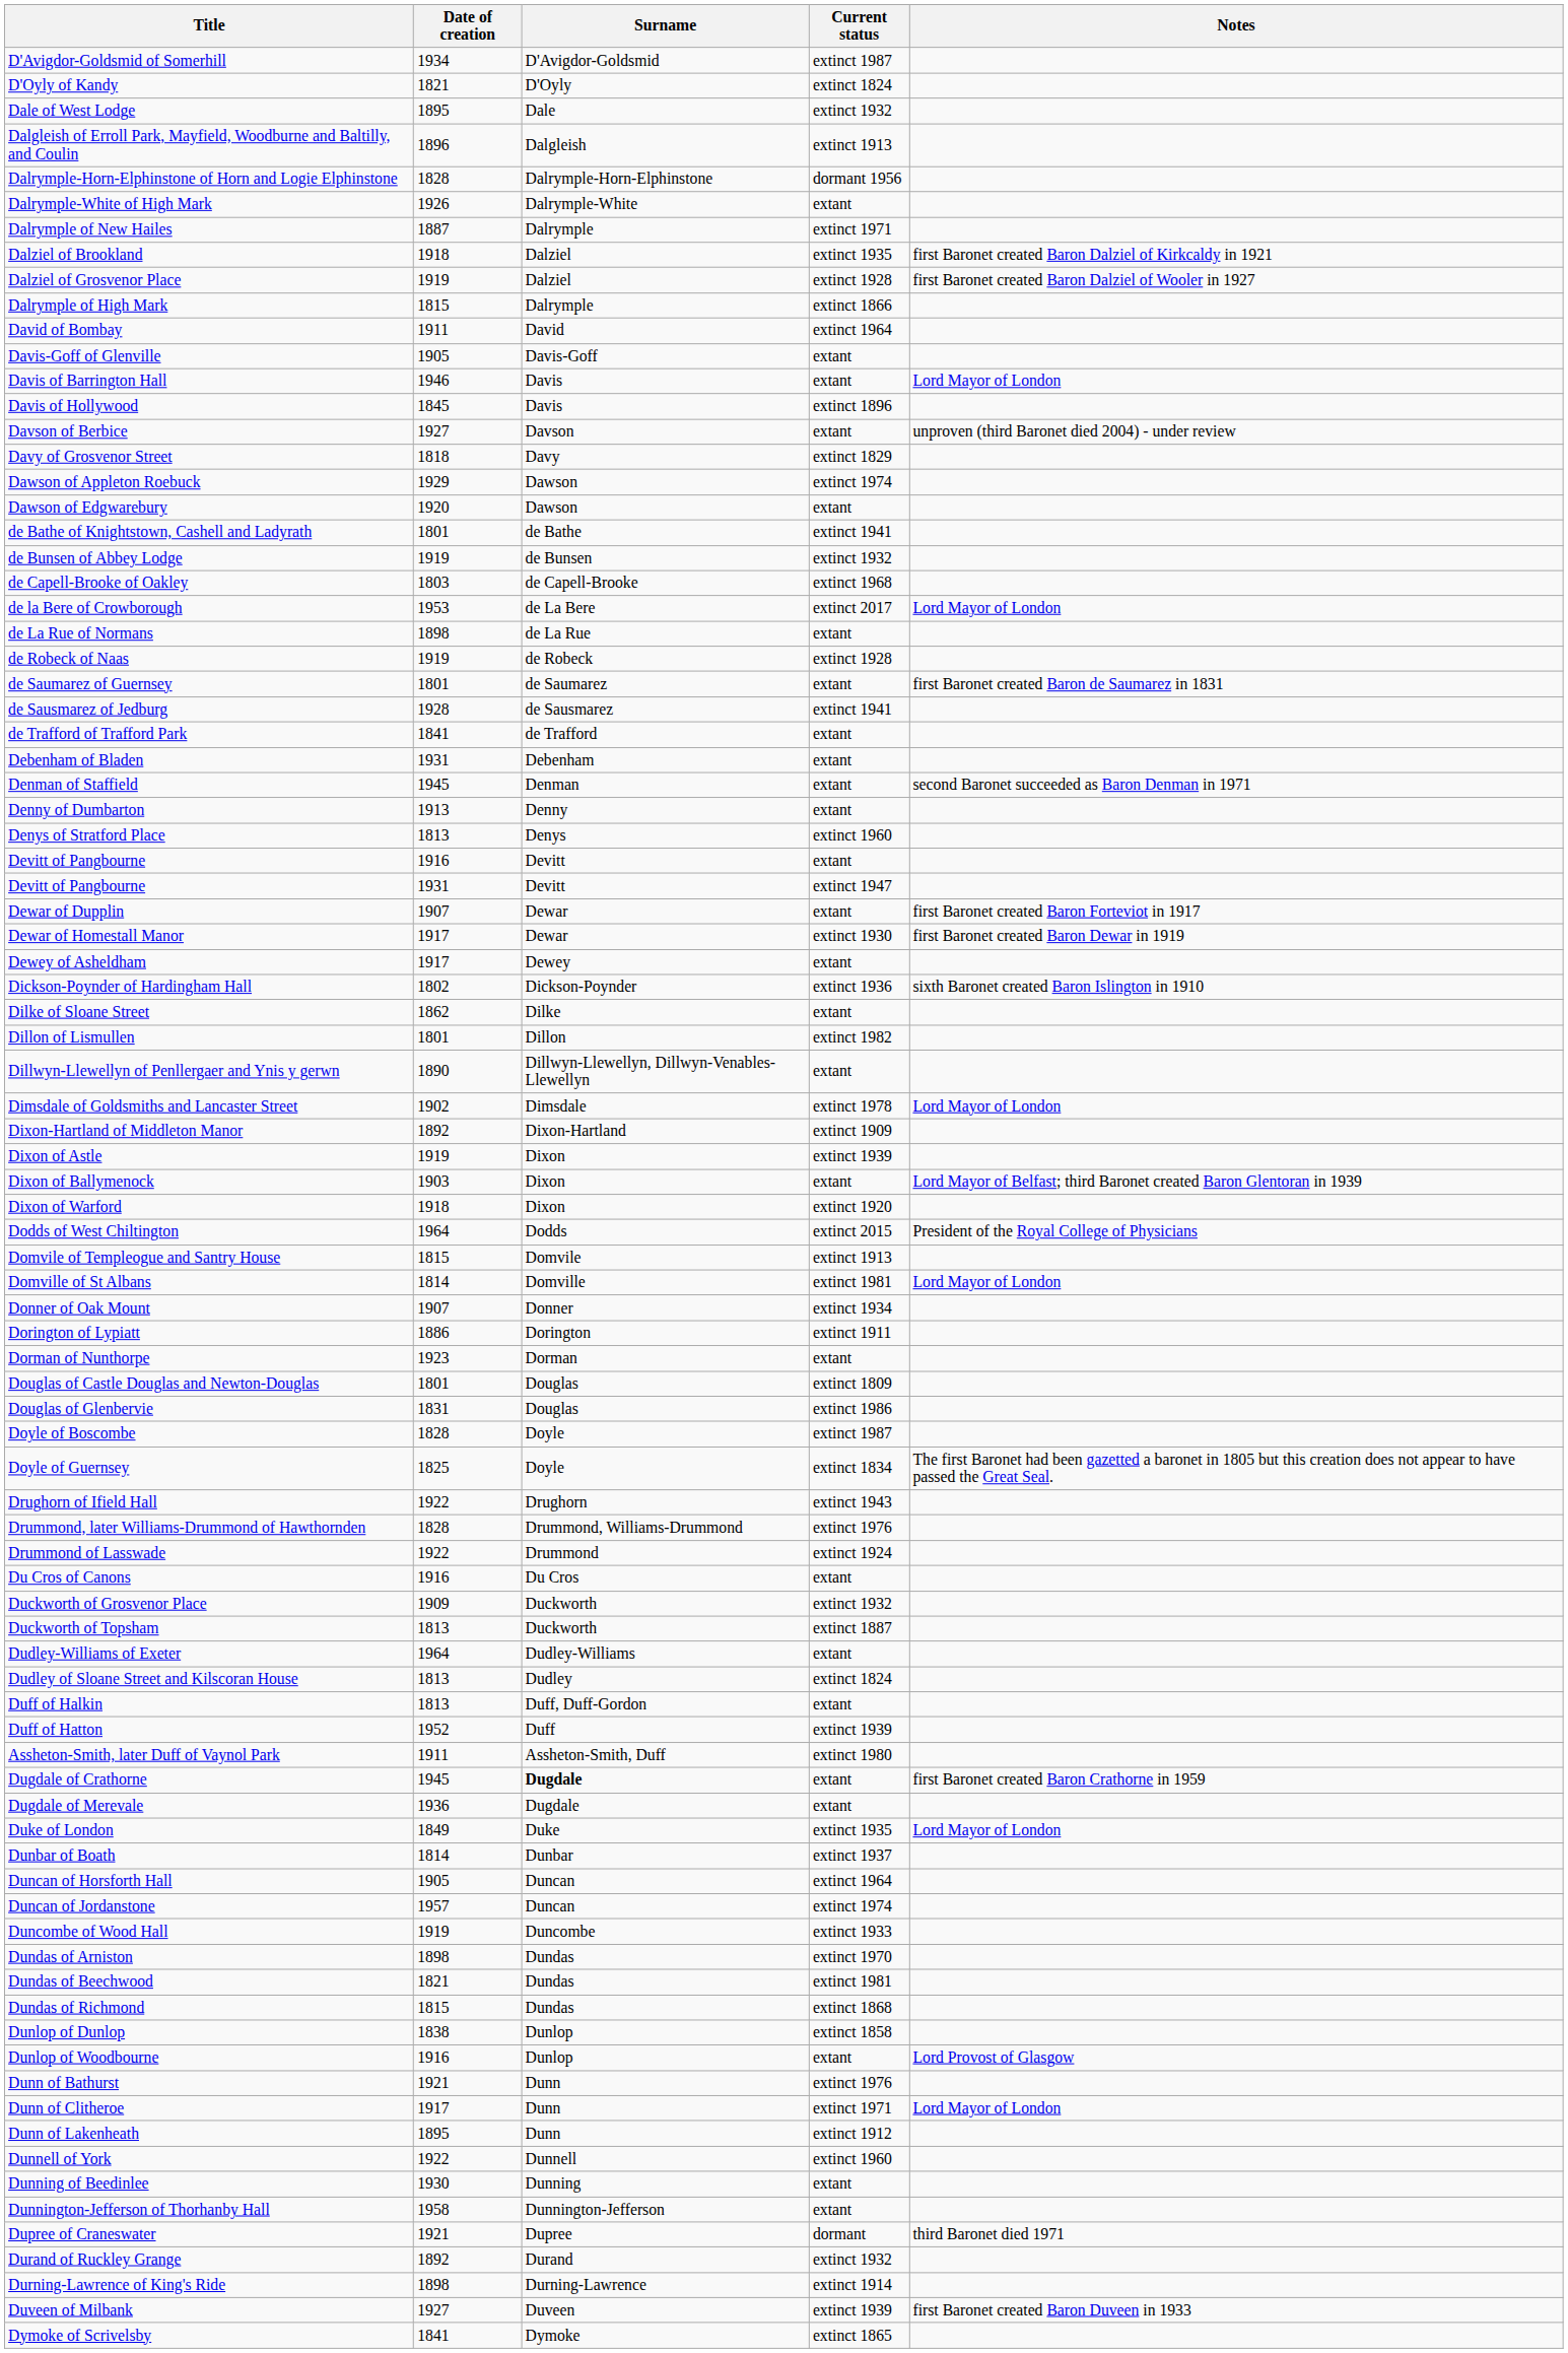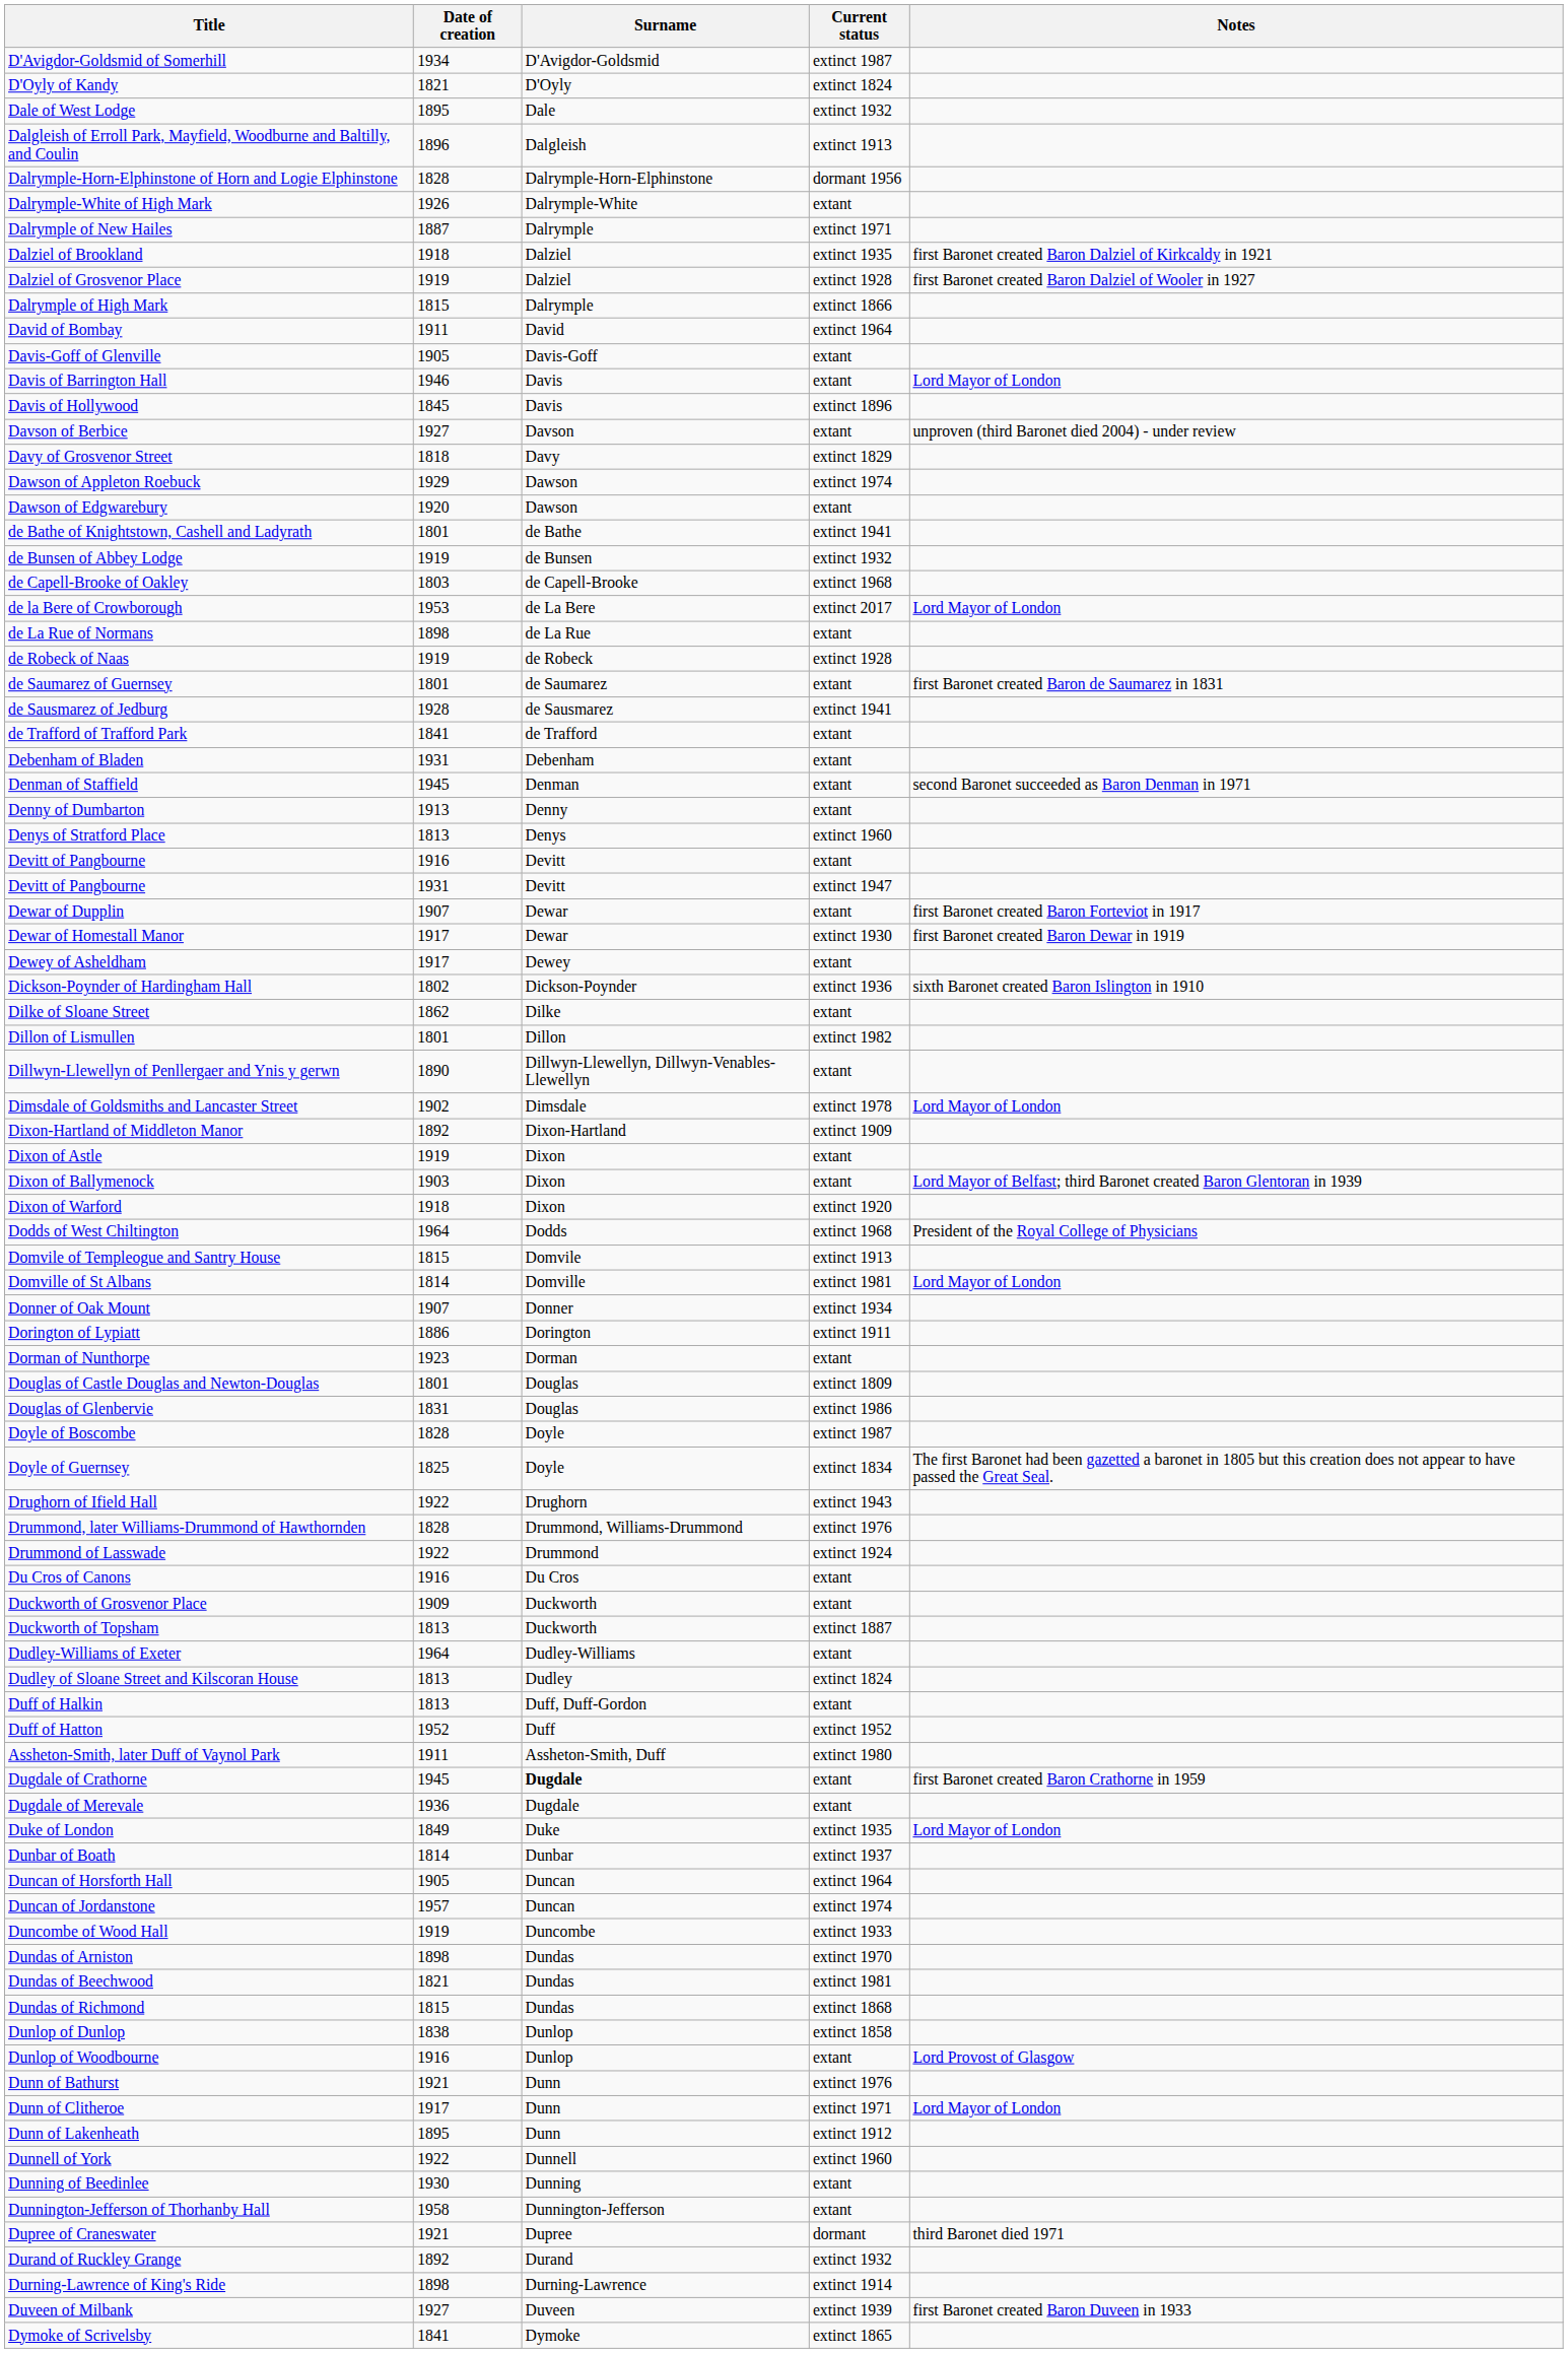Dixon of Astle | Current status: extinct 1939 -> extant
Dodds of West Chiltington | Current status: extinct 2015 -> extinct 1968
Duckworth of Grosvenor Place | Current status: extinct 1932 -> extant
Duff of Hatton | Current status: extinct 1939 -> extinct 1952
